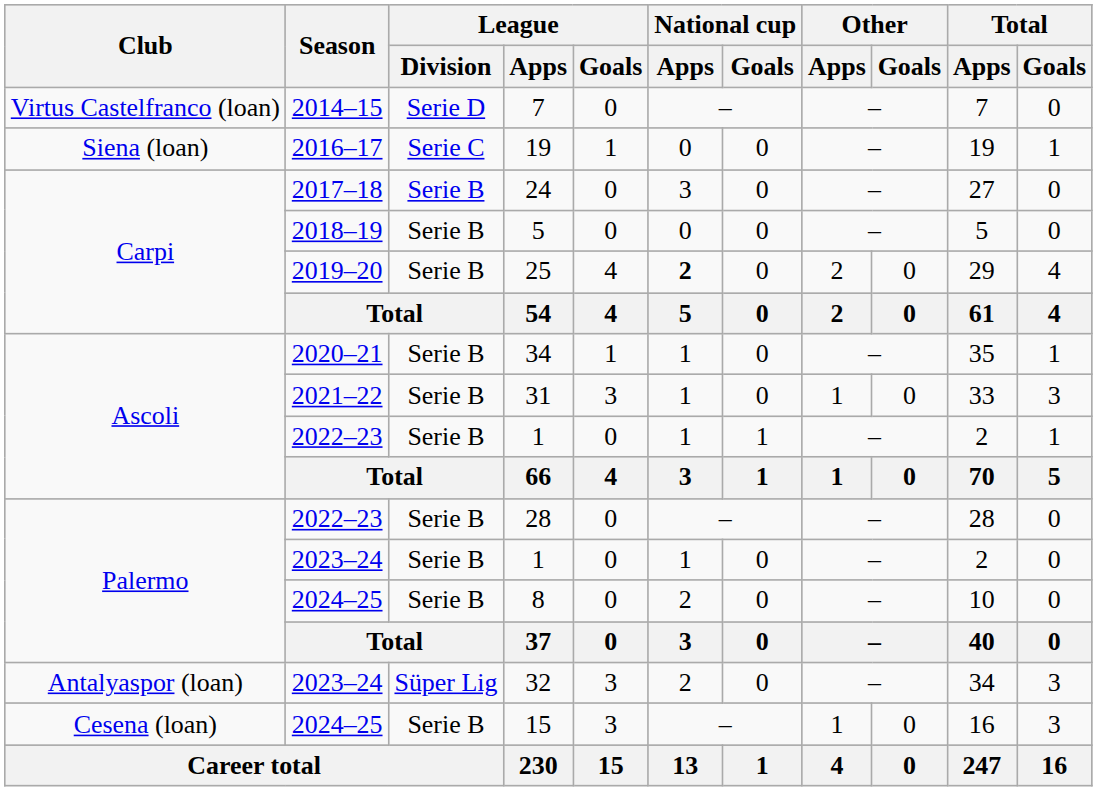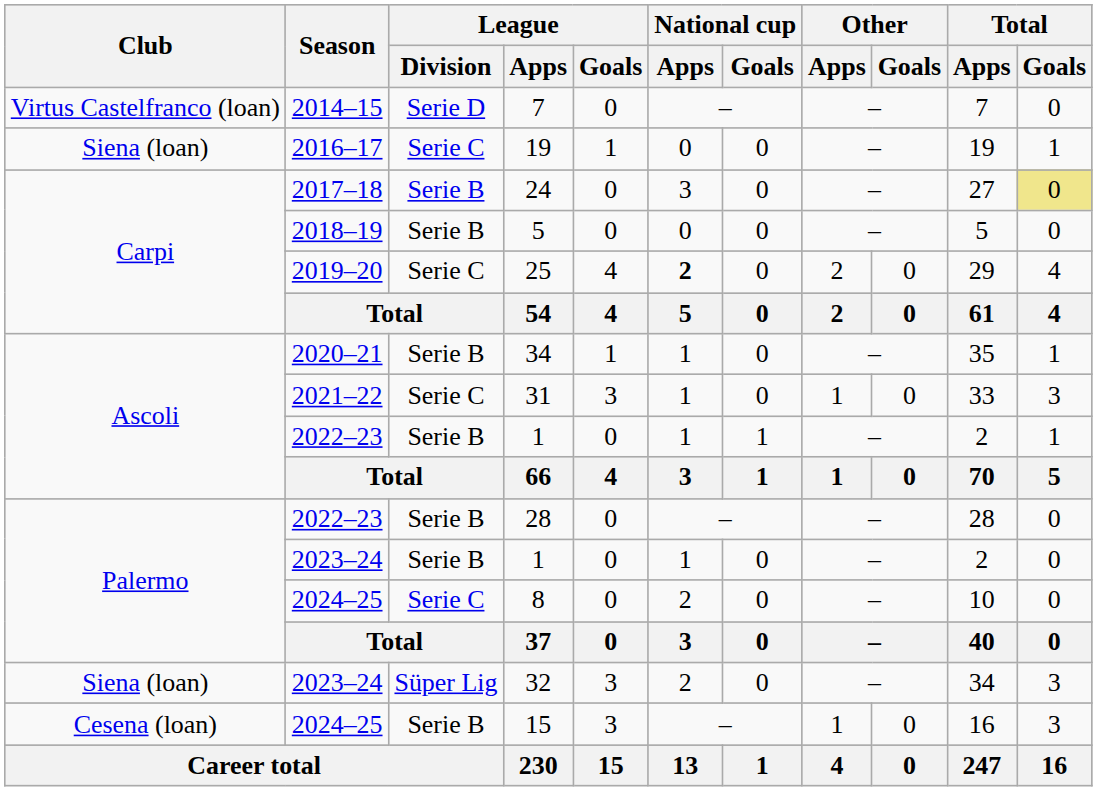24 | Total / Goals: no background -> khaki background
25 | League / Division: Serie B -> Serie C
31 | League / Division: Serie B -> Serie C
8 | League / Division: Serie B -> Serie C
32 | Club: Antalyaspor (loan) -> Siena (loan)
